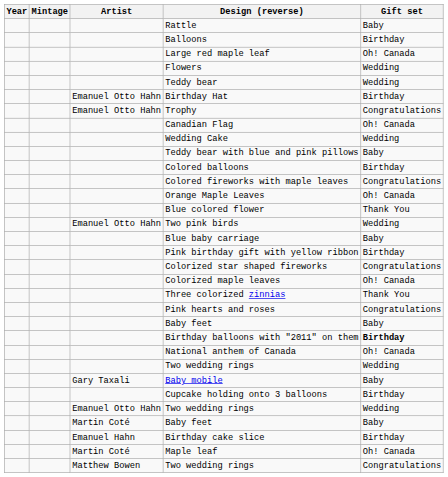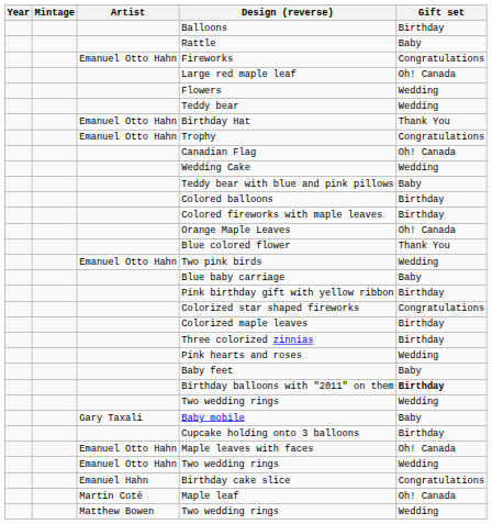rows swapped: Rattle <-> Balloons
+ row: Emanuel Otto Hahn | Fireworks | Congratulations
Birthday Hat | Gift set: Birthday -> Thank You
Colored fireworks with maple leaves | Gift set: Congratulations -> Birthday
Colorized maple leaves | Gift set: Oh! Canada -> Birthday
Three colorized zinnias | Gift set: Thank You -> Birthday
Pink hearts and roses | Gift set: Congratulations -> Wedding
- row: National anthem of Canada | Oh! Canada
+ row: Emanuel Otto Hahn | Maple leaves with faces | Oh! Canada
- row: Martin Coté | Baby feet | Baby
Birthday cake slice | Gift set: Birthday -> Congratulations
Matthew Bowen / Two wedding rings | Gift set: Congratulations -> Wedding
